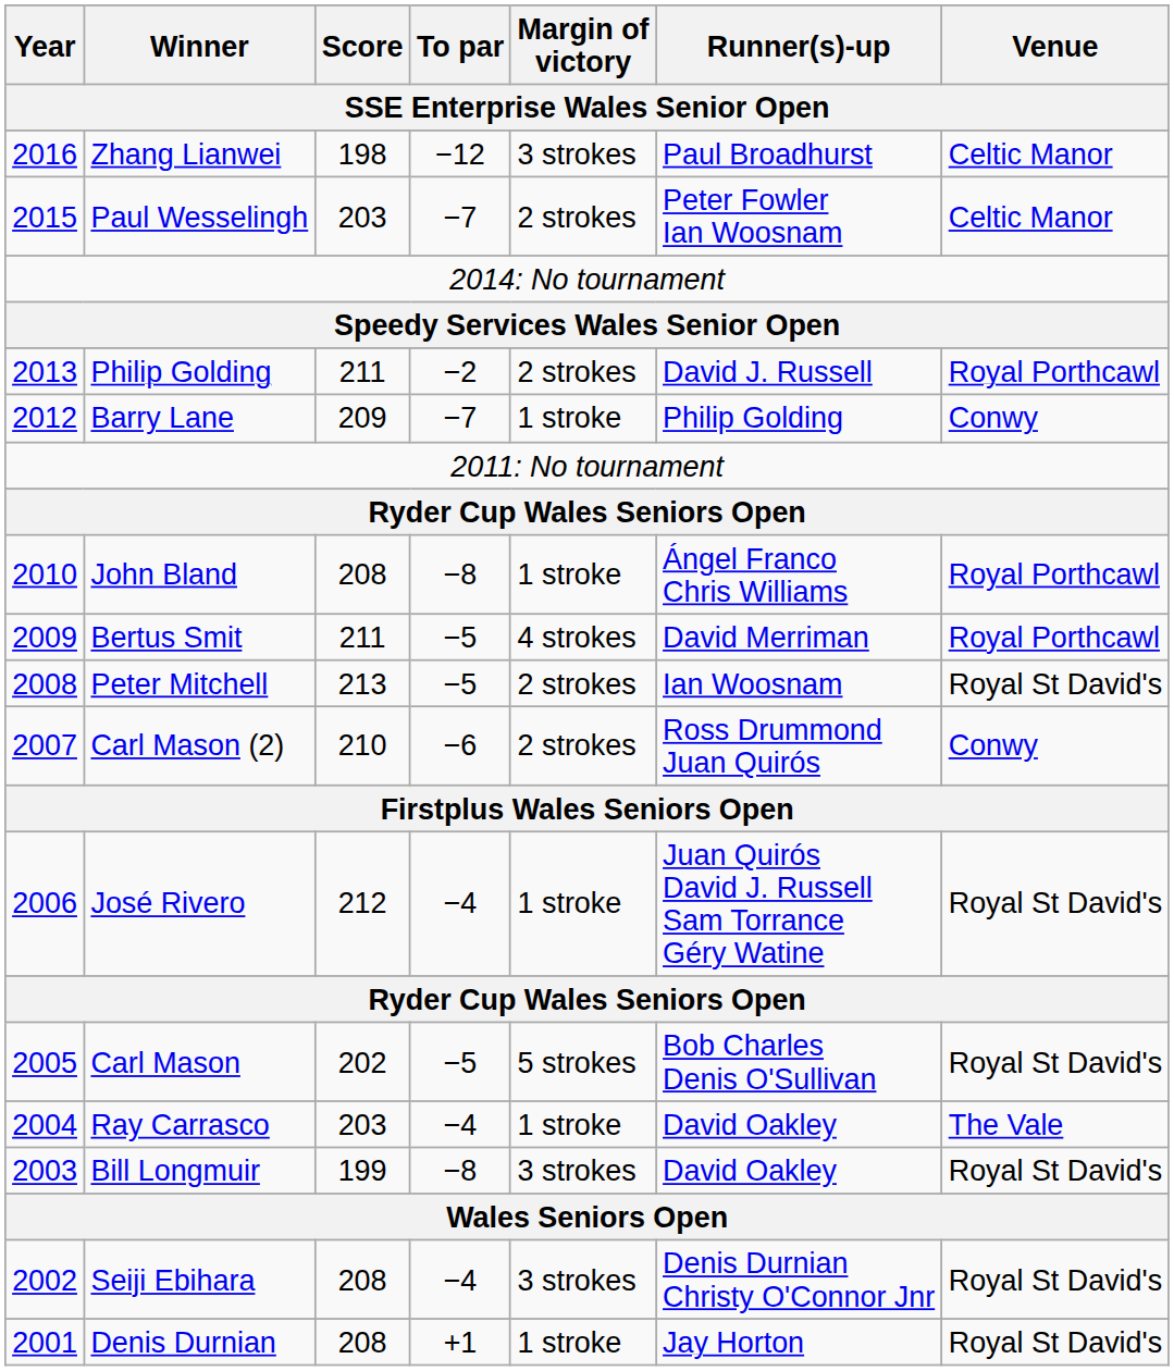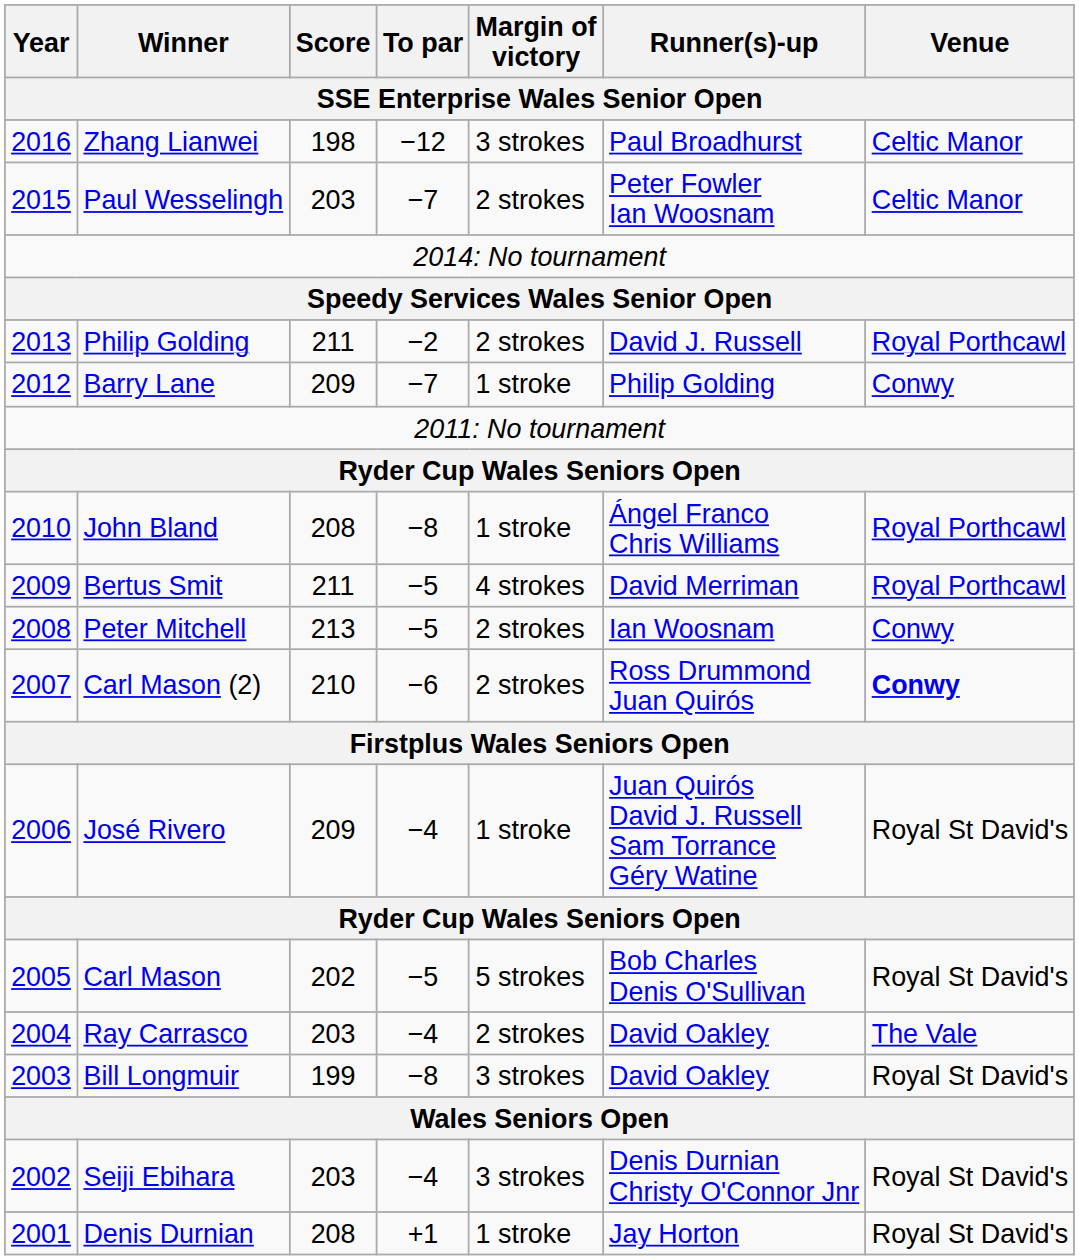Peter Mitchell | Venue: Royal St David's -> Conwy
Carl Mason (2) | Venue: normal -> bold
José Rivero | Score: 212 -> 209
Ray Carrasco | Margin of victory: 1 stroke -> 2 strokes
Seiji Ebihara | Score: 208 -> 203
